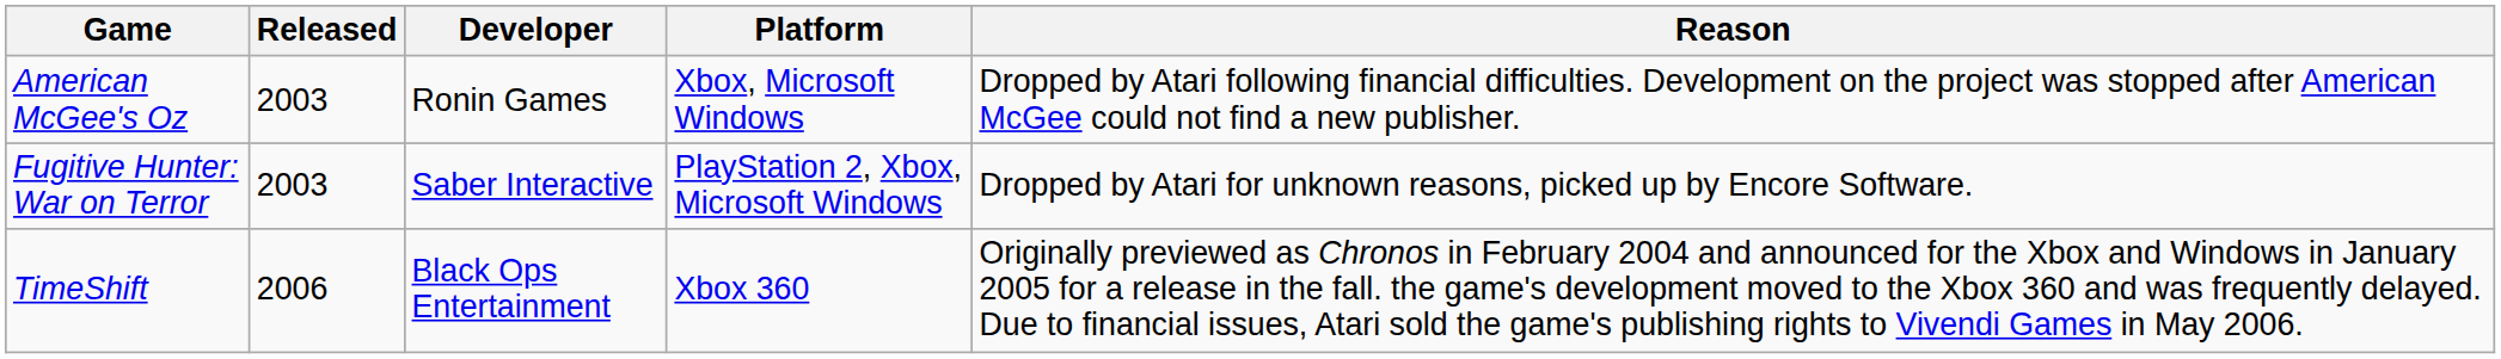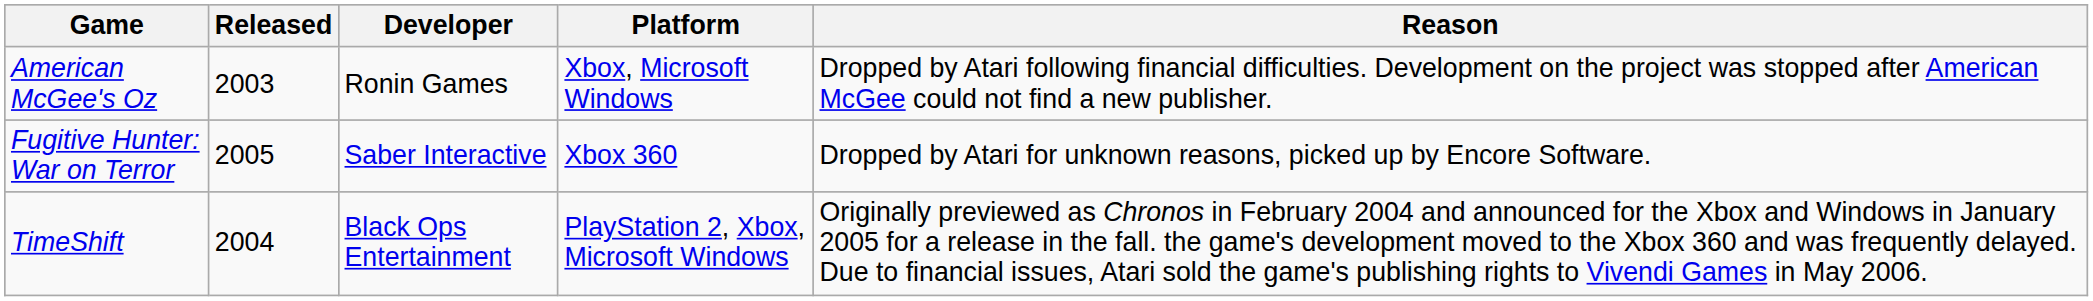Fugitive Hunter: War on Terror | Released: 2003 -> 2005
Fugitive Hunter: War on Terror | Platform: PlayStation 2, Xbox, Microsoft Windows -> Xbox 360
TimeShift | Released: 2006 -> 2004
TimeShift | Platform: Xbox 360 -> PlayStation 2, Xbox, Microsoft Windows
